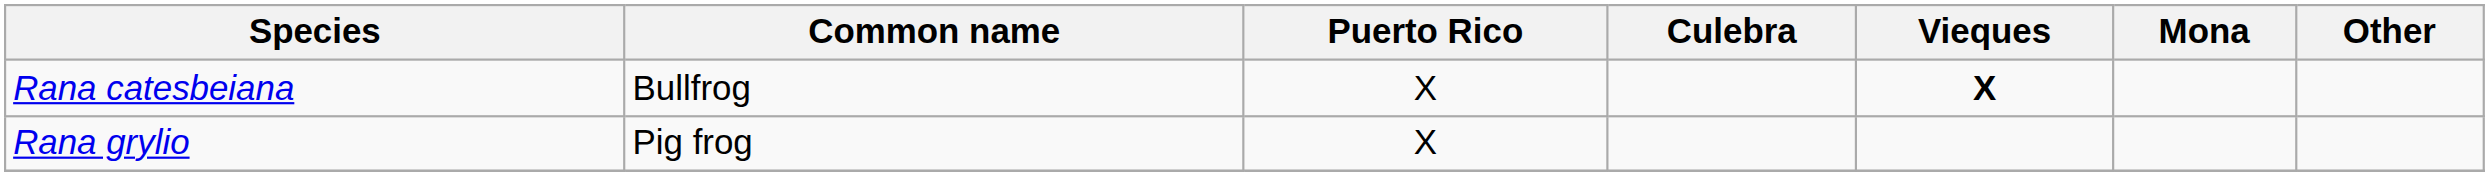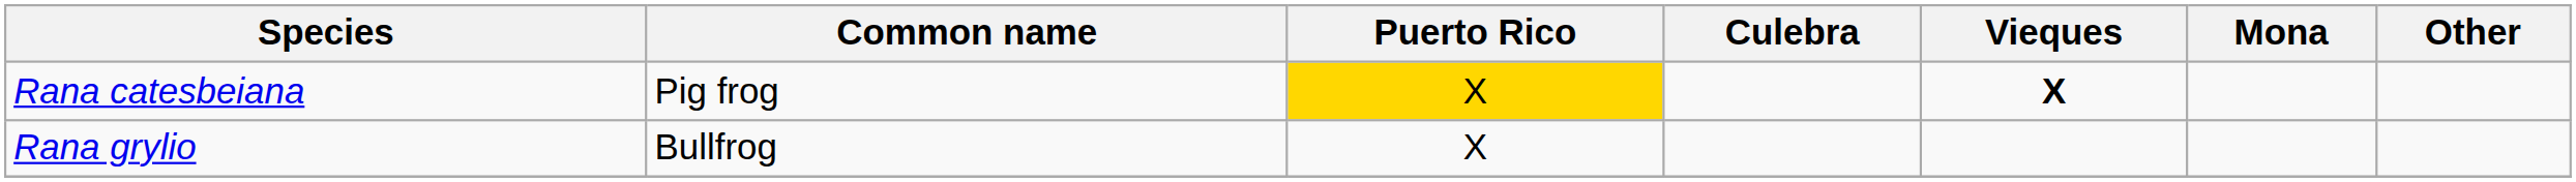Rana catesbeiana | Common name: Bullfrog -> Pig frog
Rana catesbeiana | Puerto Rico: no background -> gold background
Rana grylio | Common name: Pig frog -> Bullfrog
